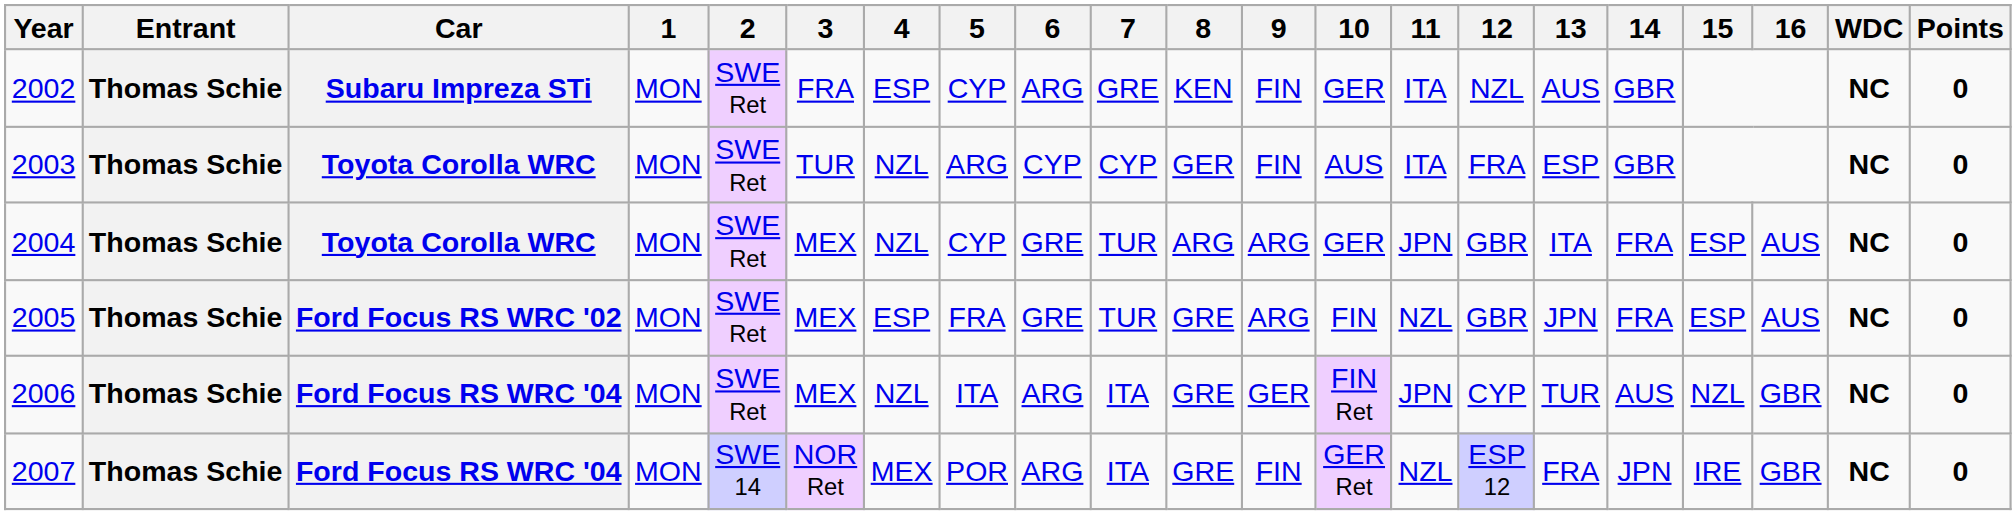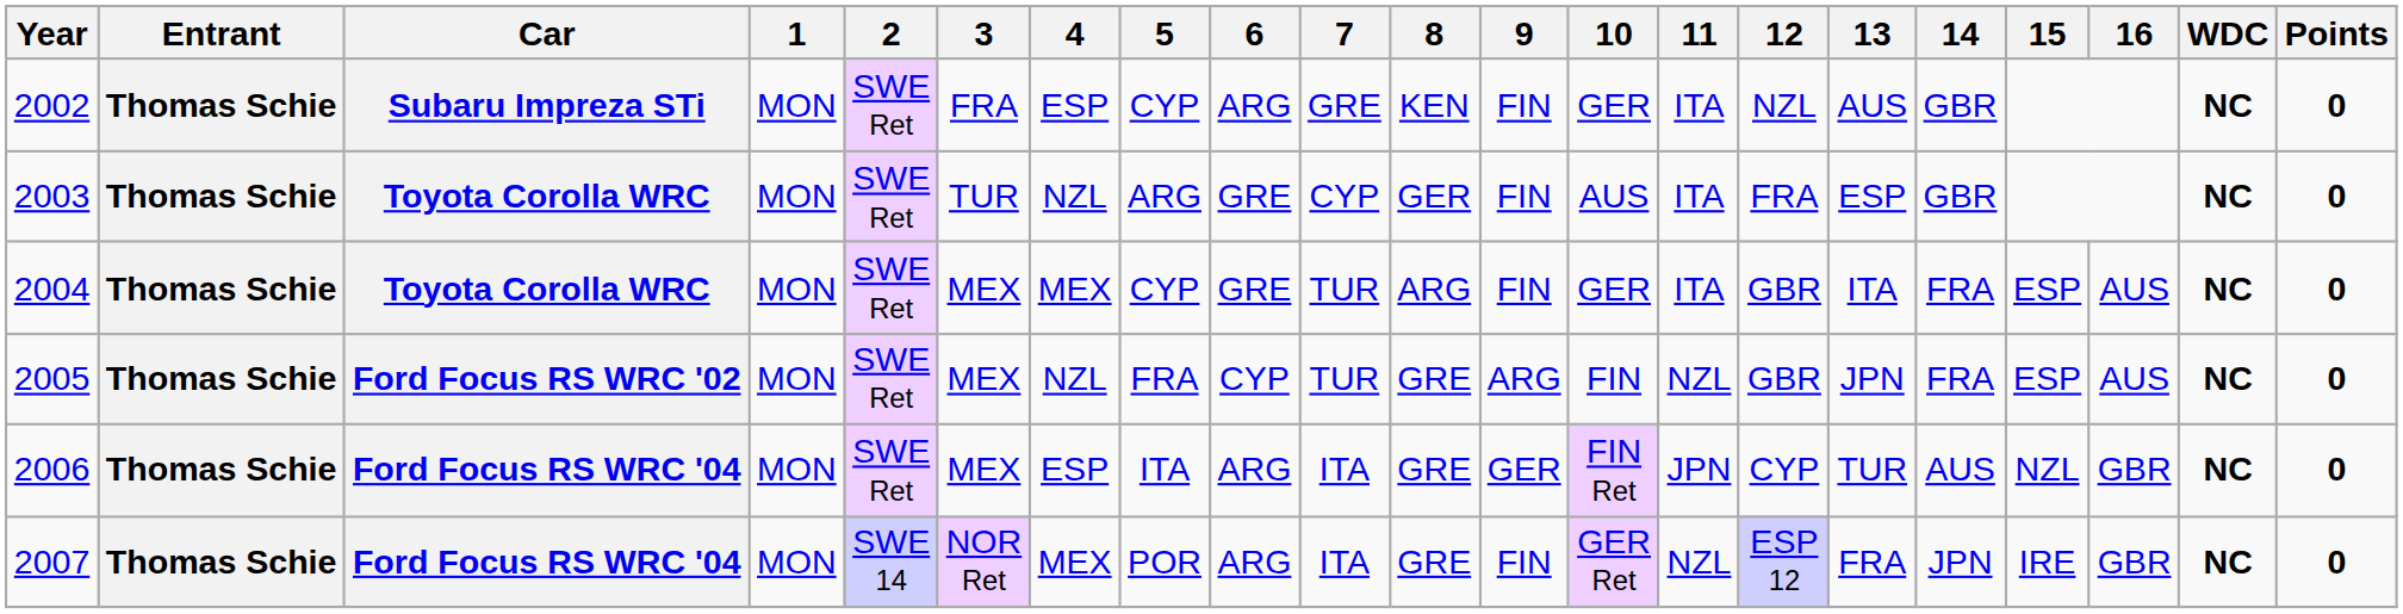2003 | 6: CYP -> GRE
2004 | 4: NZL -> MEX
2004 | 9: ARG -> FIN
2004 | 11: JPN -> ITA
2005 | 4: ESP -> NZL
2005 | 6: GRE -> CYP
2006 | 4: NZL -> ESP
